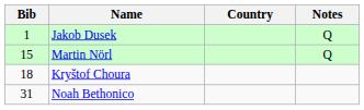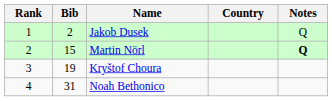+ column: Rank | 1 | 2 | 3 | 4
Jakob Dusek | Bib: 1 -> 2
Martin Nörl | Notes: normal -> bold
Kryštof Choura | Bib: 18 -> 19
